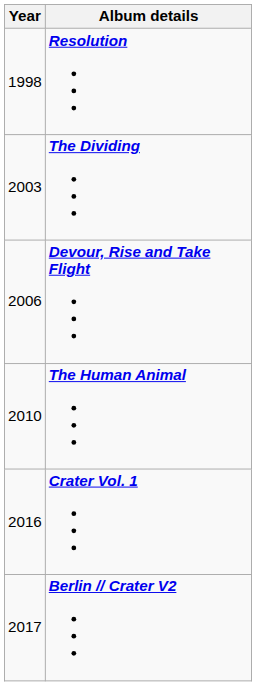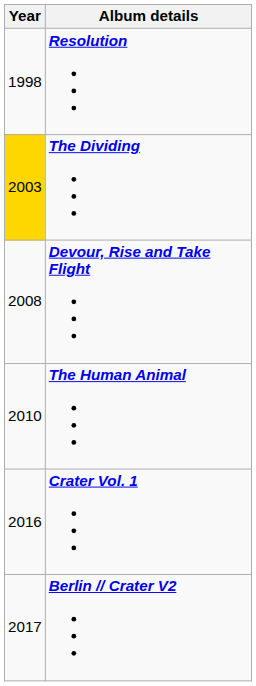The Dividing | Year: no background -> gold background
Devour, Rise and Take Flight | Year: 2006 -> 2008
